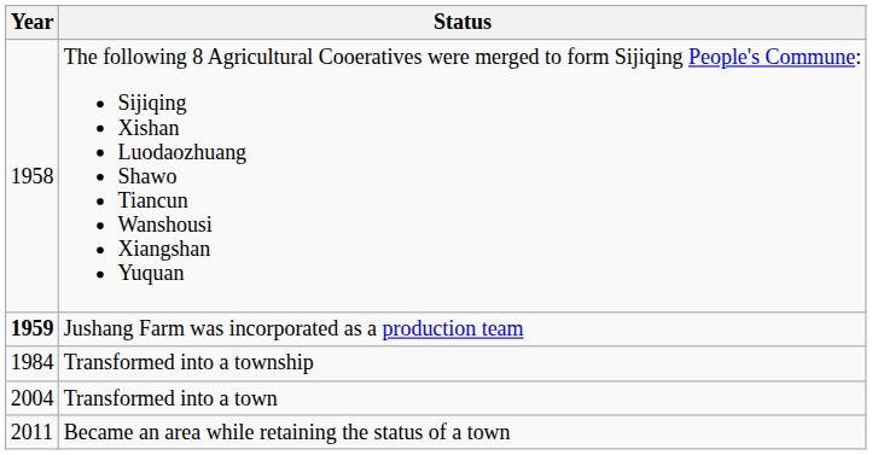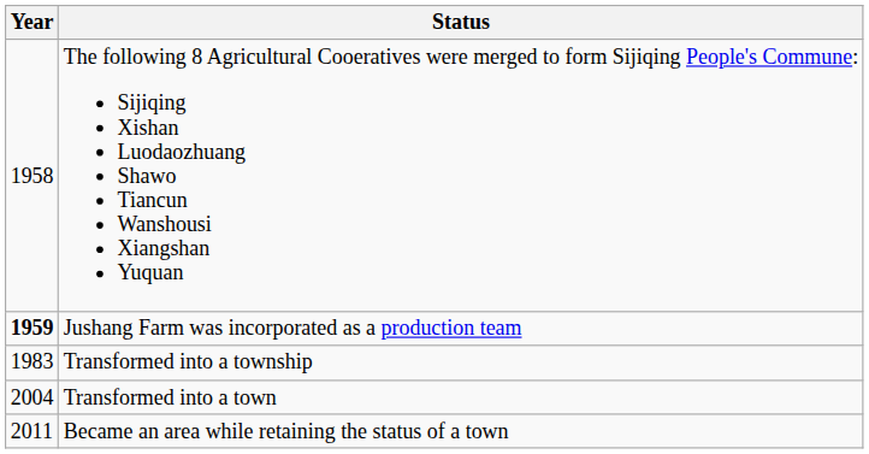Transformed into a township | Year: 1984 -> 1983
